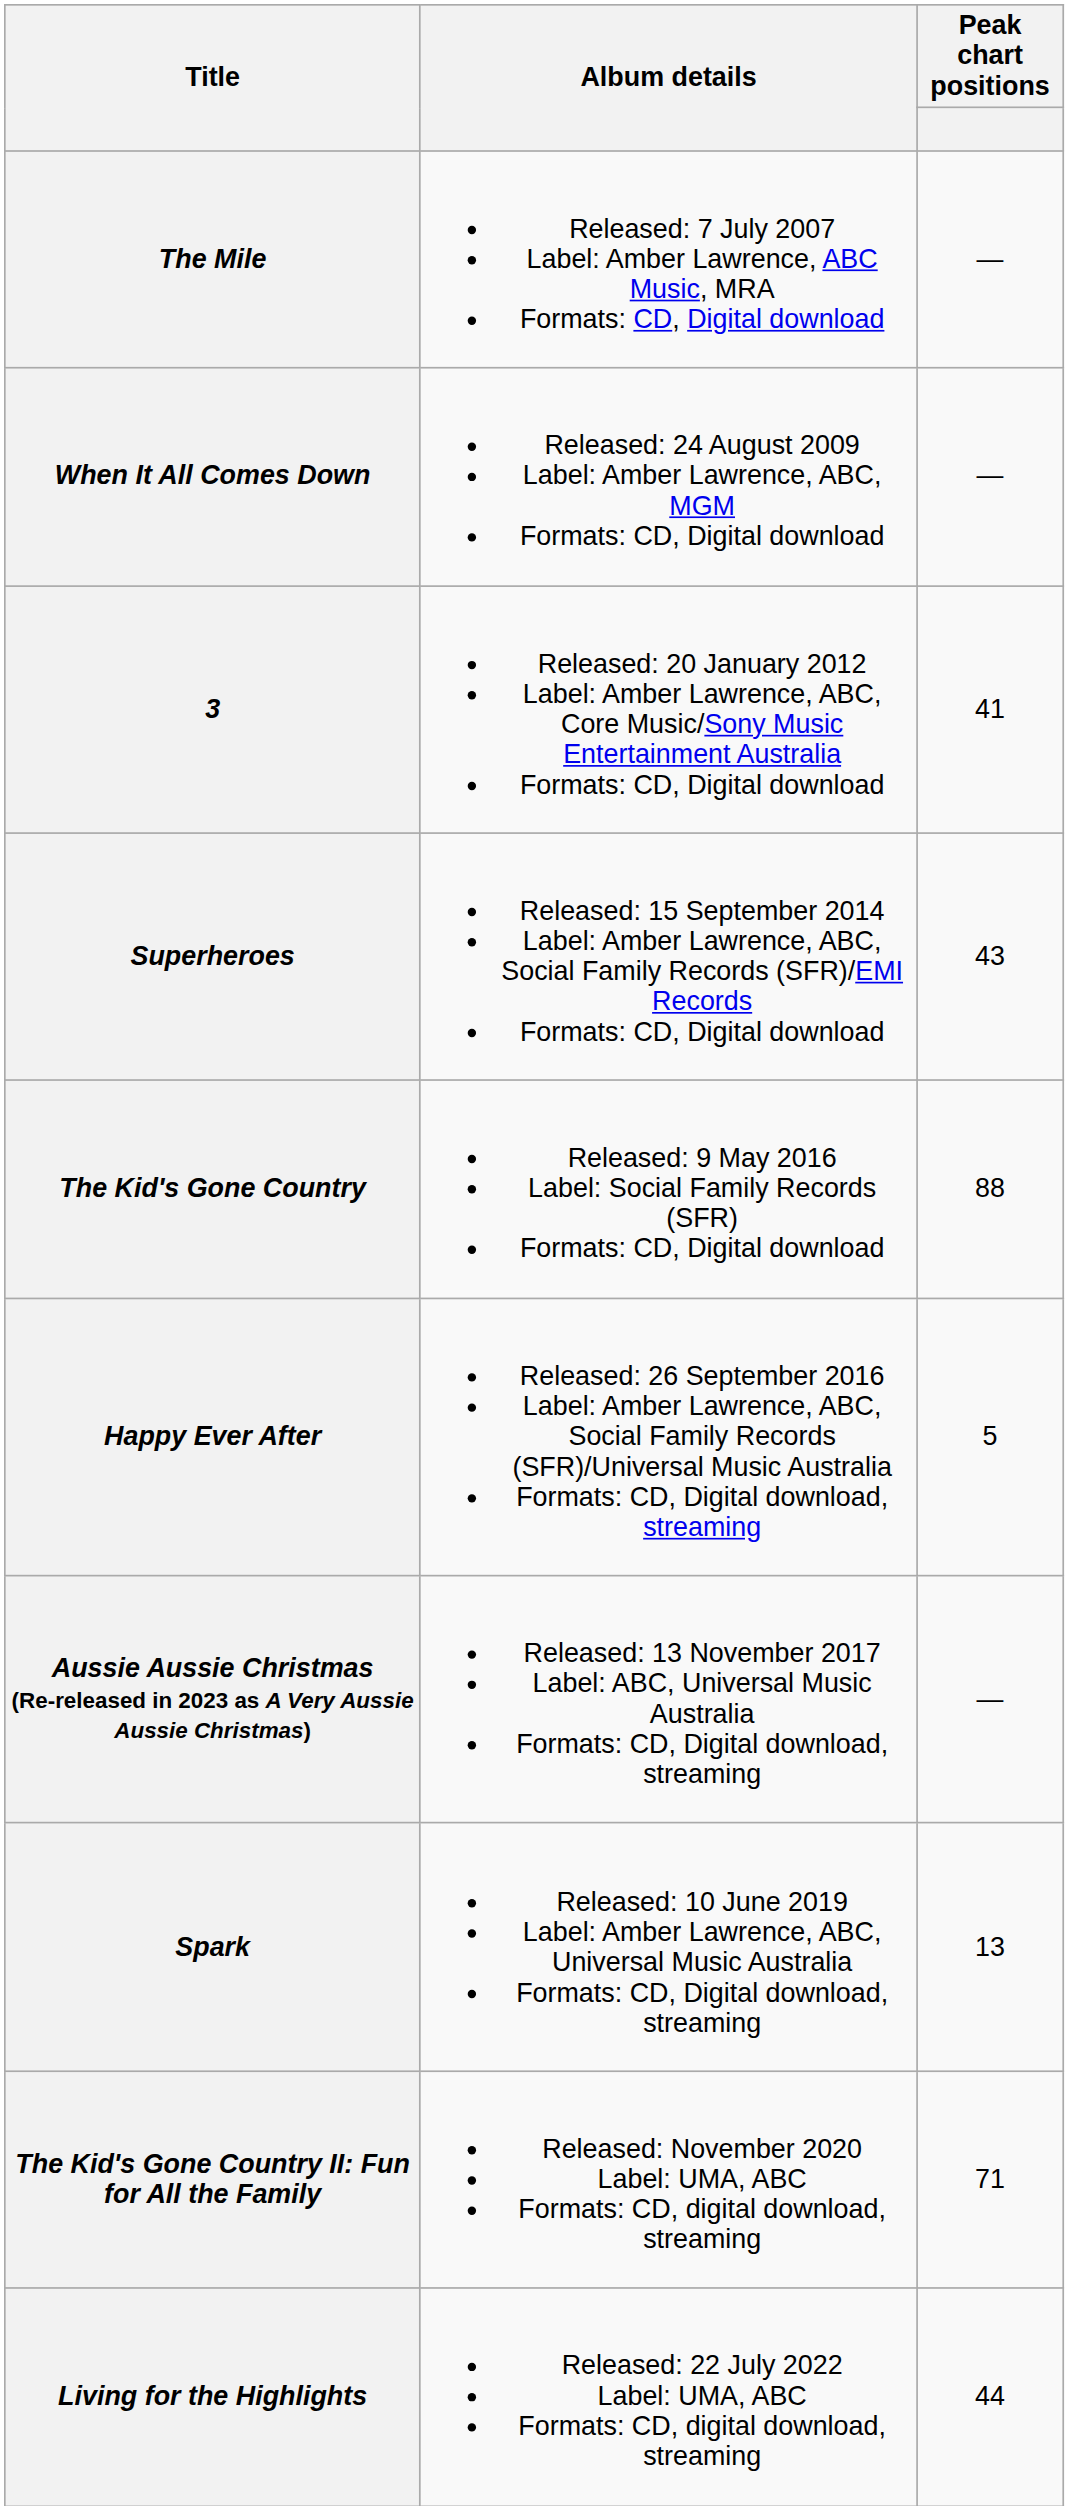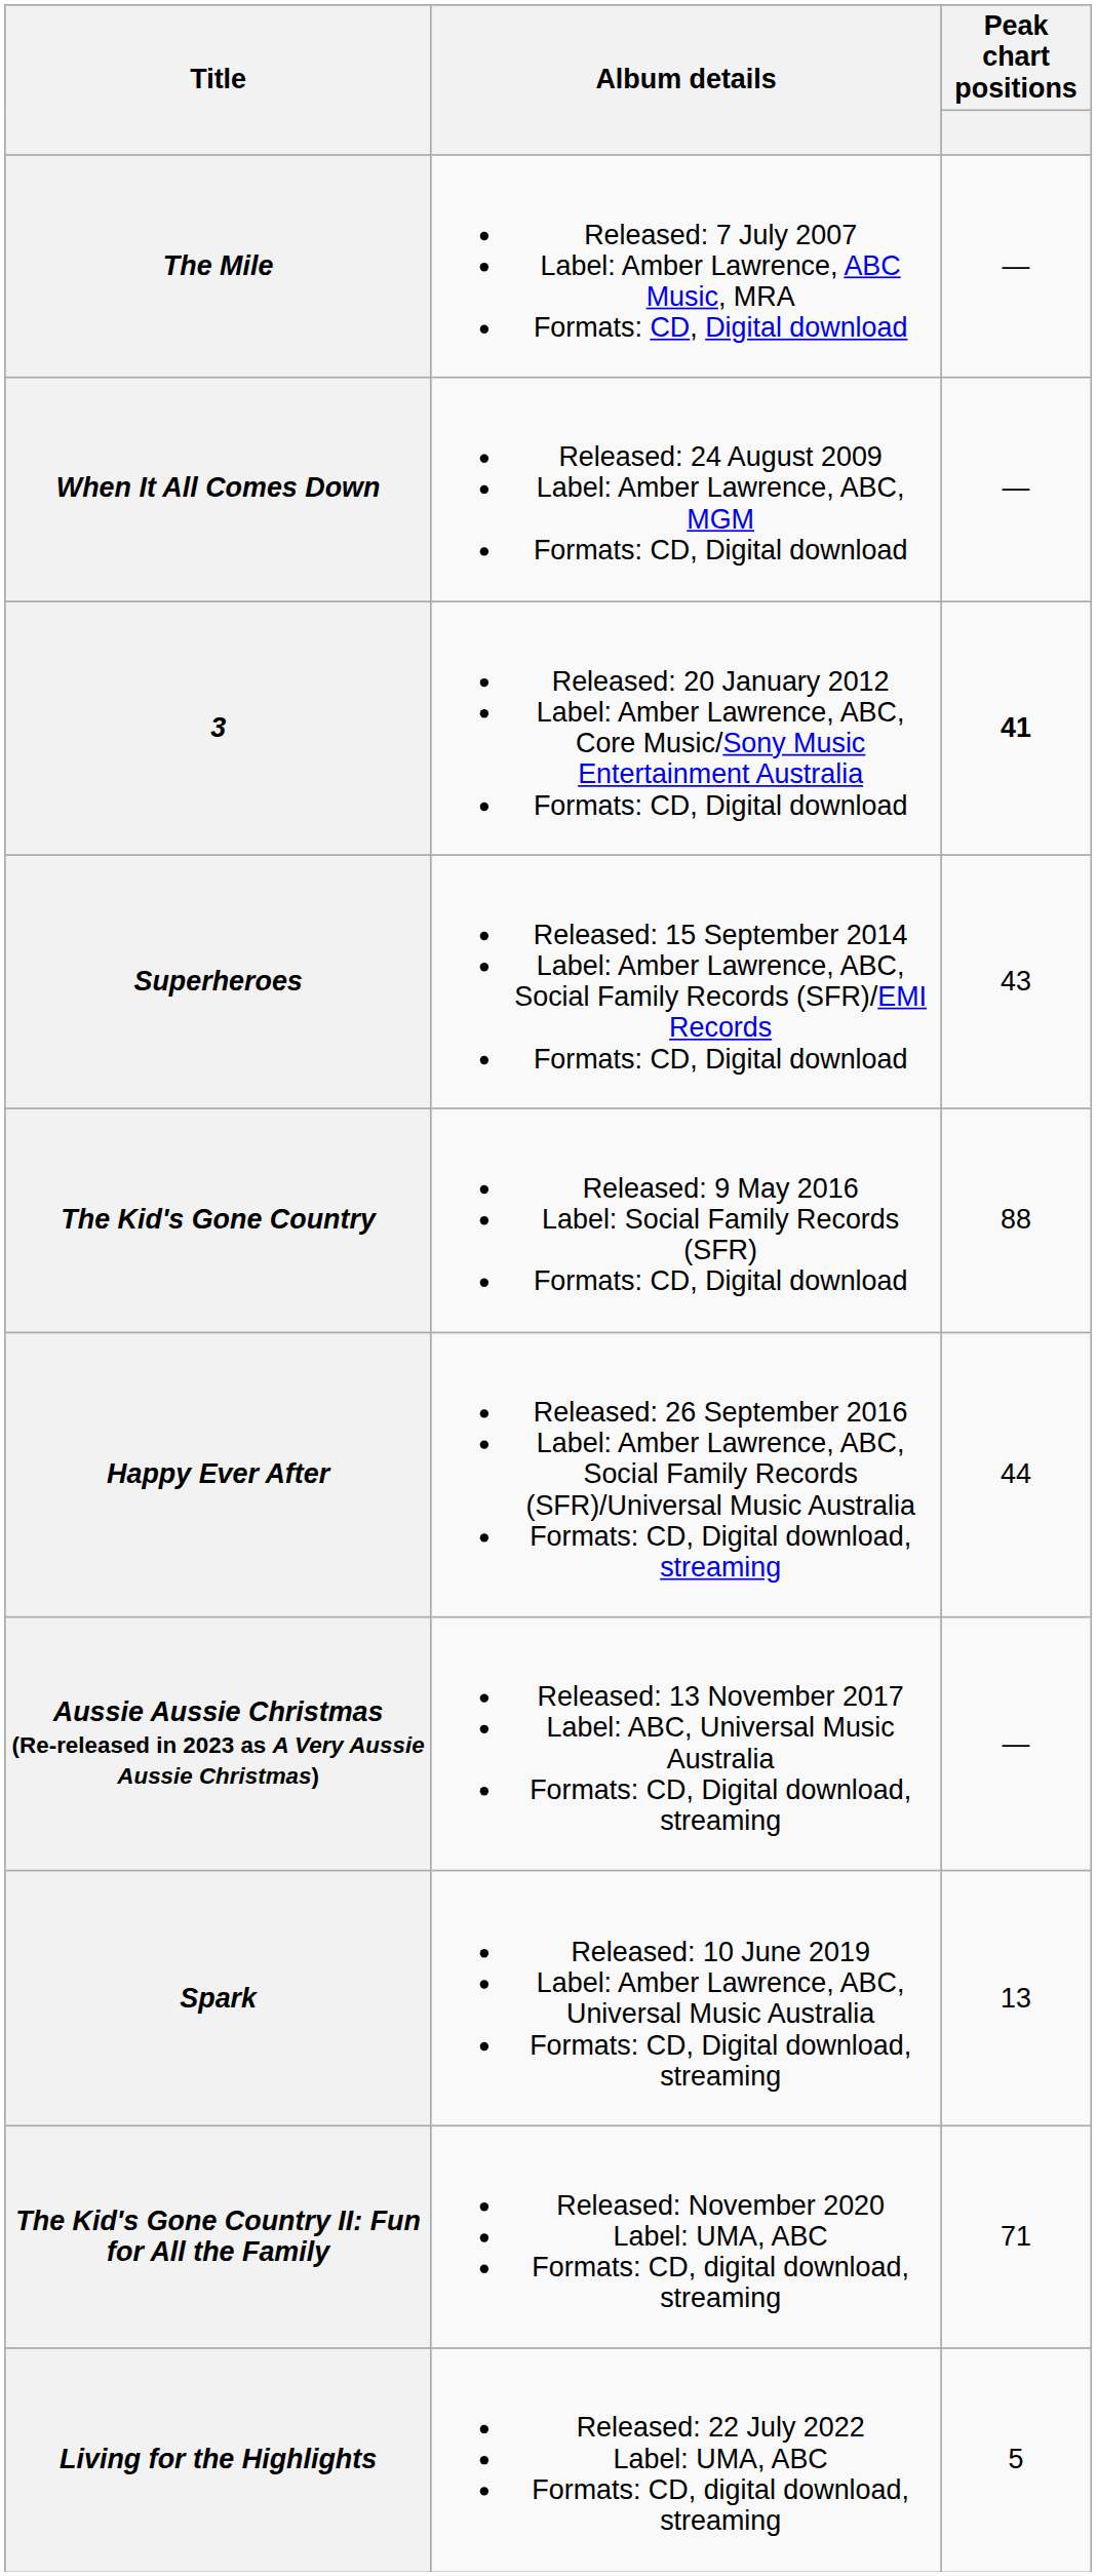3 | Peak chart positions: normal -> bold
Happy Ever After | Peak chart positions: 5 -> 44
Living for the Highlights | Peak chart positions: 44 -> 5
